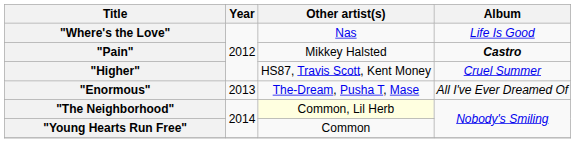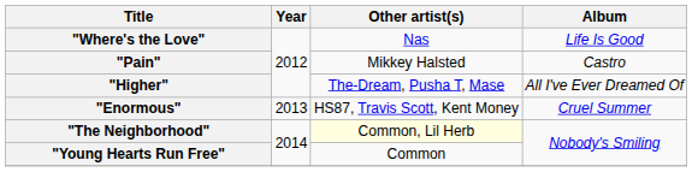"Pain" | Album: bold -> normal
"Higher" | Other artist(s): HS87, Travis Scott, Kent Money -> The-Dream, Pusha T, Mase
"Higher" | Album: Cruel Summer -> All I've Ever Dreamed Of
"Enormous" | Other artist(s): The-Dream, Pusha T, Mase -> HS87, Travis Scott, Kent Money
"Enormous" | Album: All I've Ever Dreamed Of -> Cruel Summer
